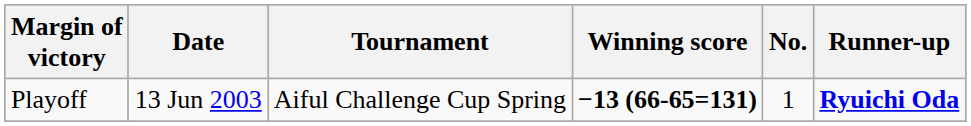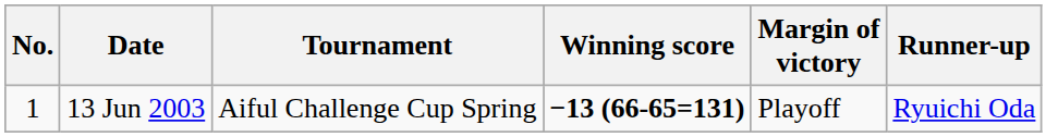columns swapped: No. <-> Margin of victory
13 Jun 2003 | Runner-up: bold -> normal
